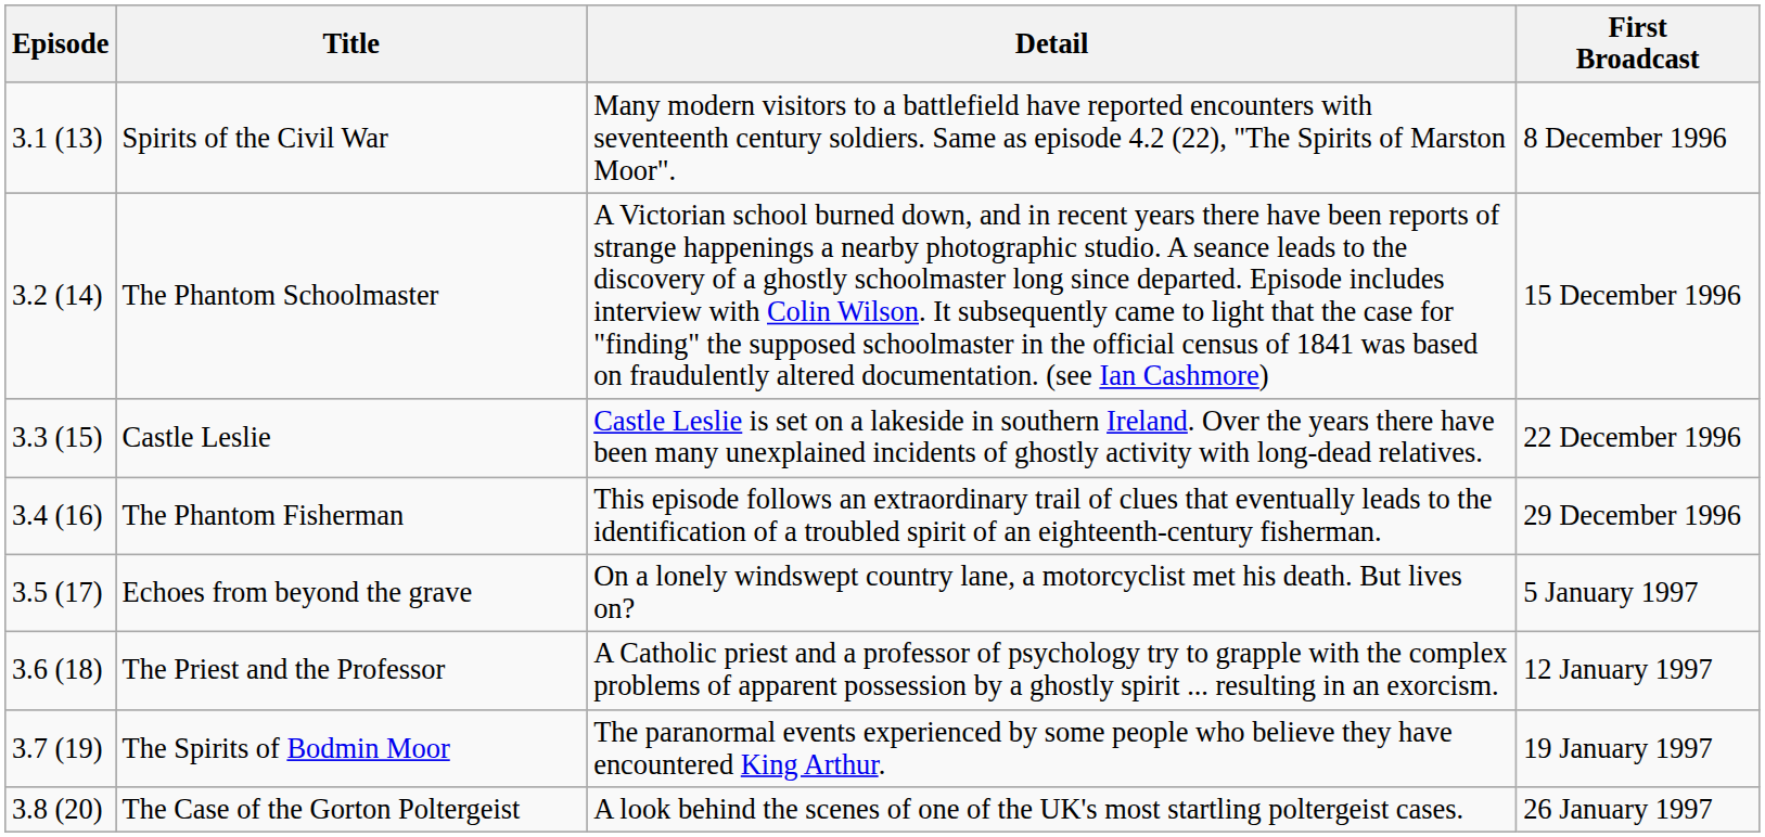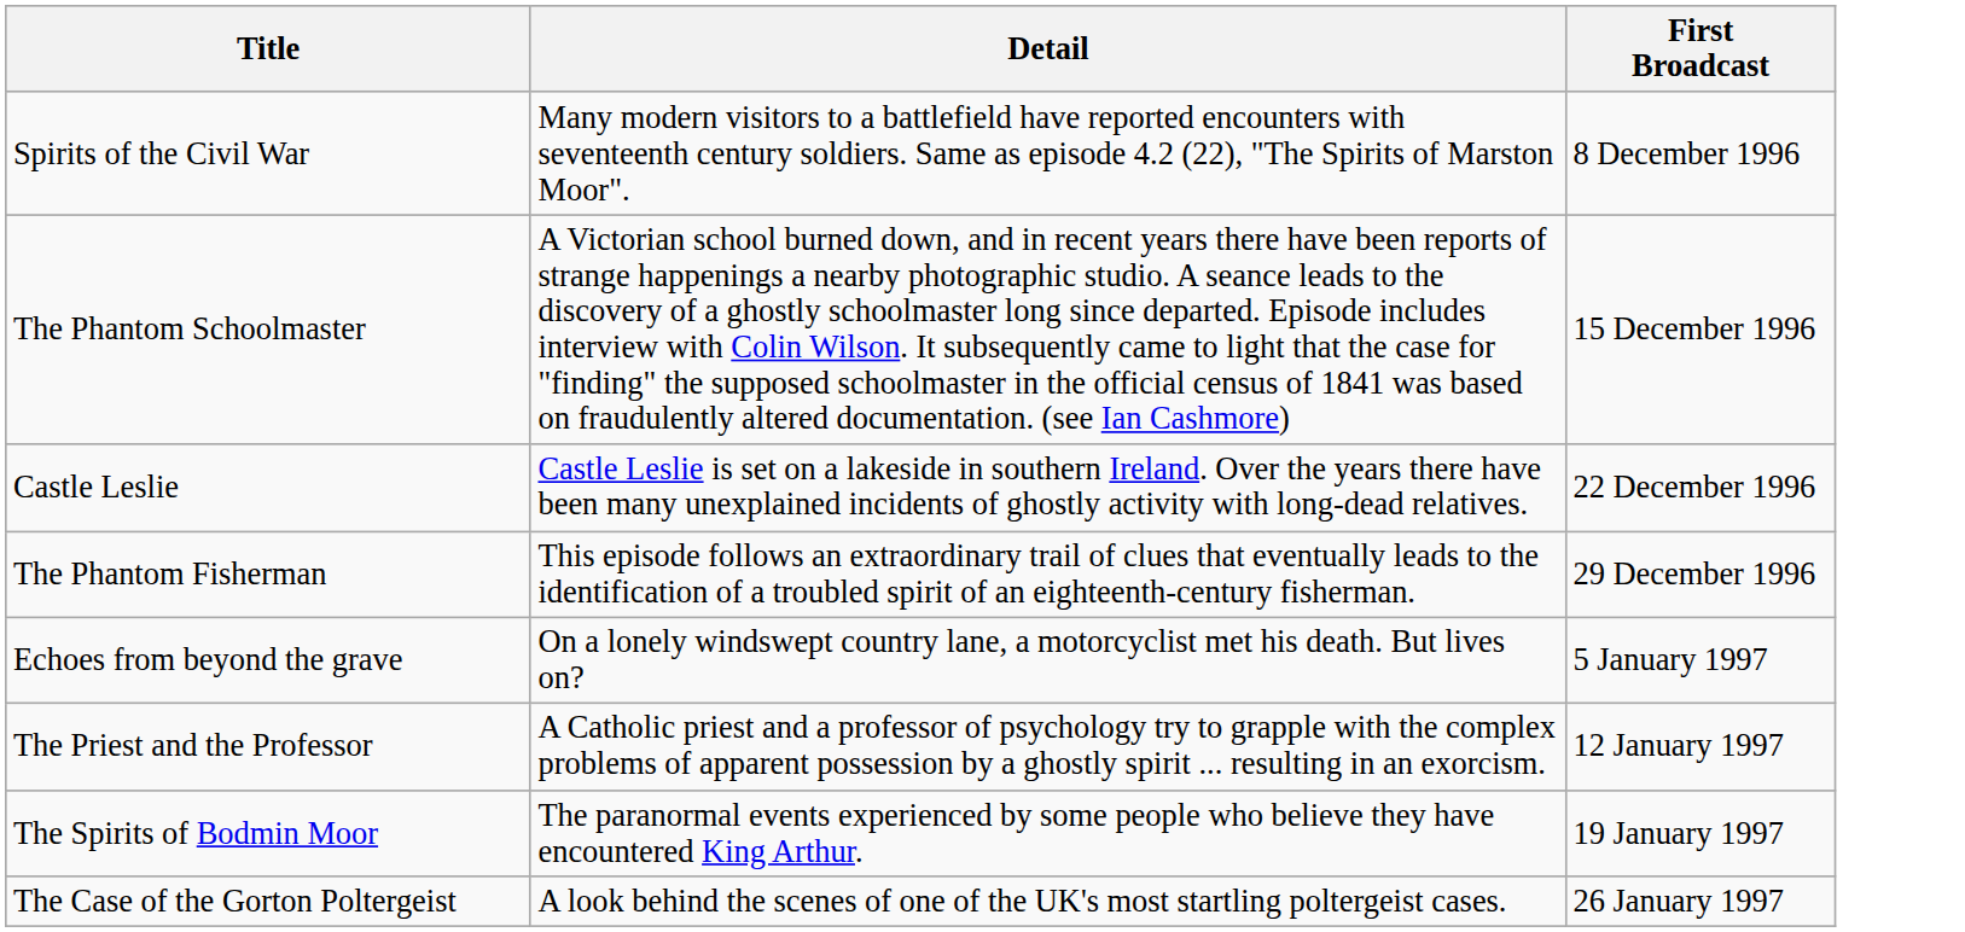- column: Episode | 3.1 (13) | 3.2 (14) | 3.3 (15) | 3.4 (16) | 3.5 (17) | 3.6 (18) | 3.7 (19) | 3.8 (20)
